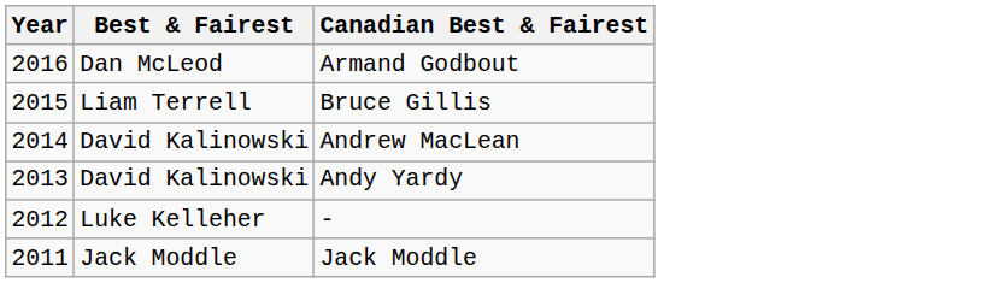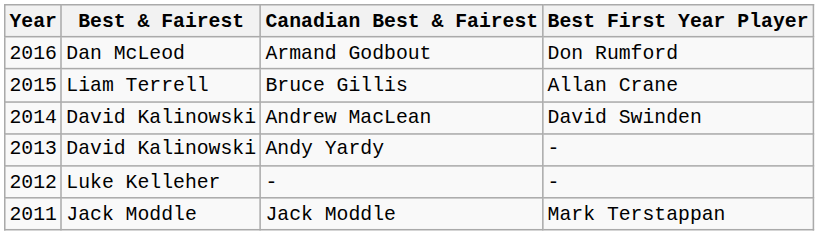+ column: Best First Year Player | Don Rumford | Allan Crane | David Swinden | - | - | Mark Terstappan
